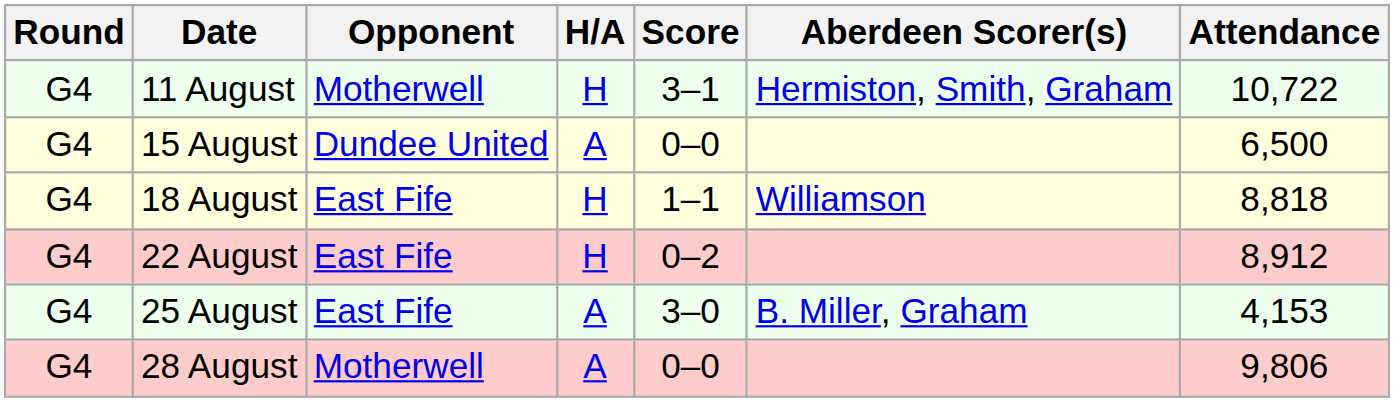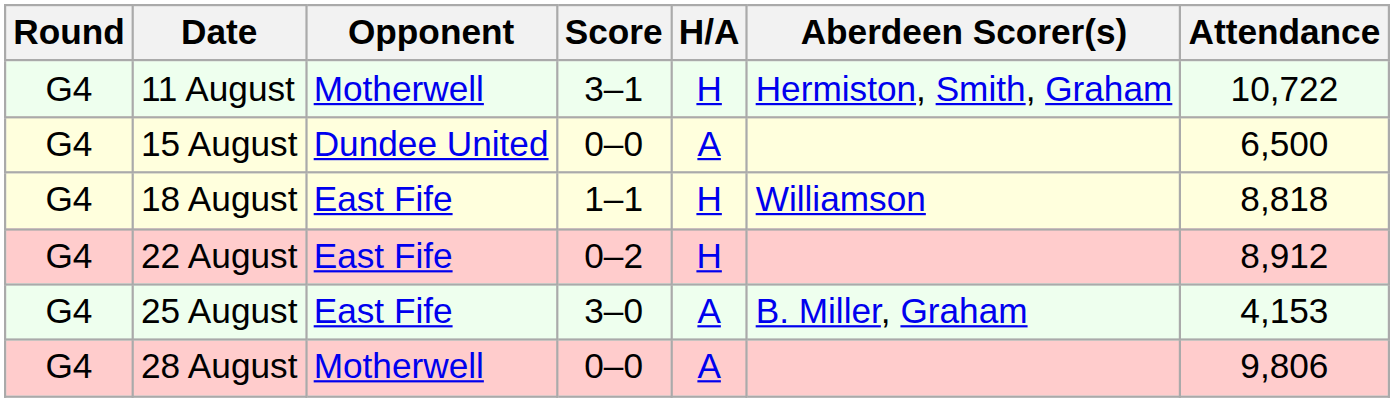columns swapped: H/A <-> Score
